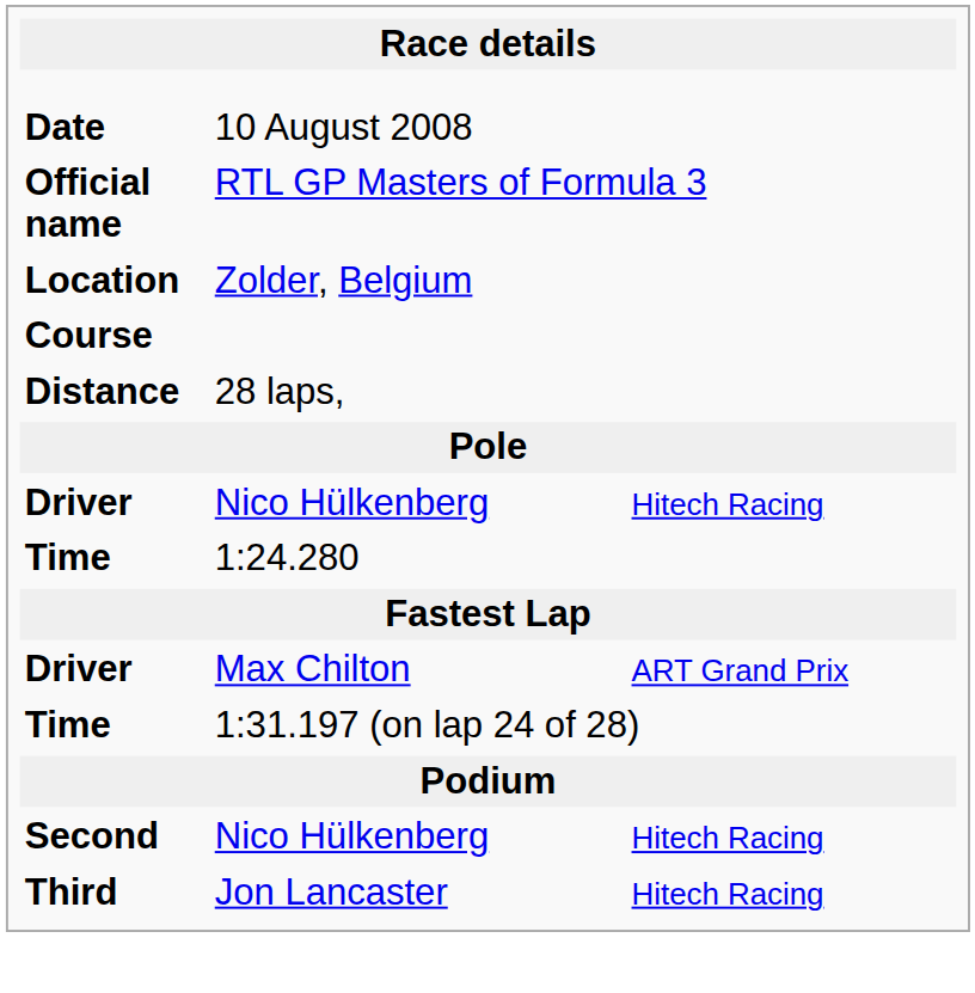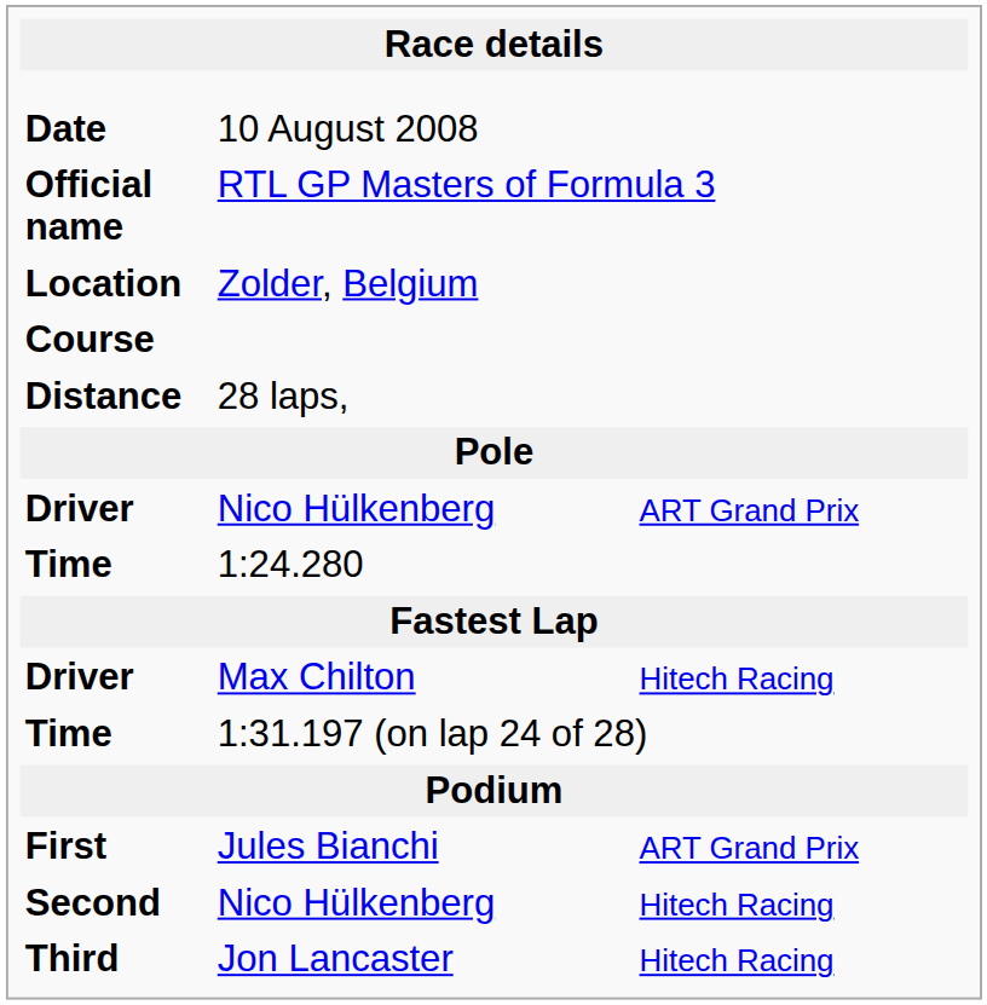Driver / Nico Hülkenberg | column 3: Hitech Racing -> ART Grand Prix
Driver / Max Chilton | column 3: ART Grand Prix -> Hitech Racing
+ row: First | Jules Bianchi | ART Grand Prix
